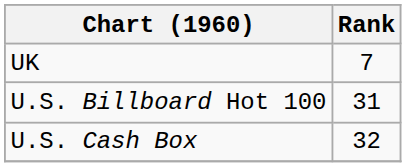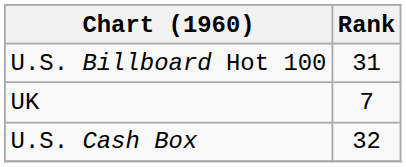rows swapped: UK <-> U.S. Billboard Hot 100
